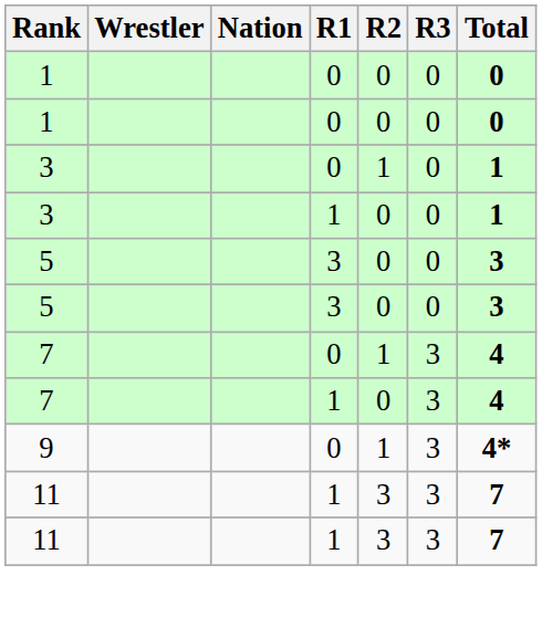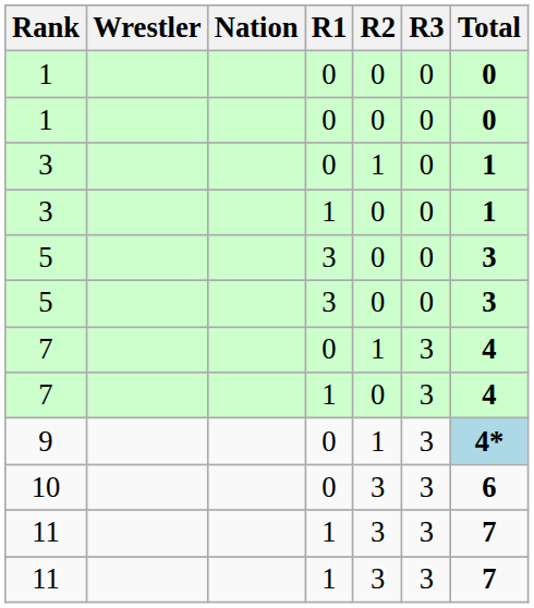9 | Total: no background -> lightblue background
+ row: 10 | 0 | 3 | 3 | 6
